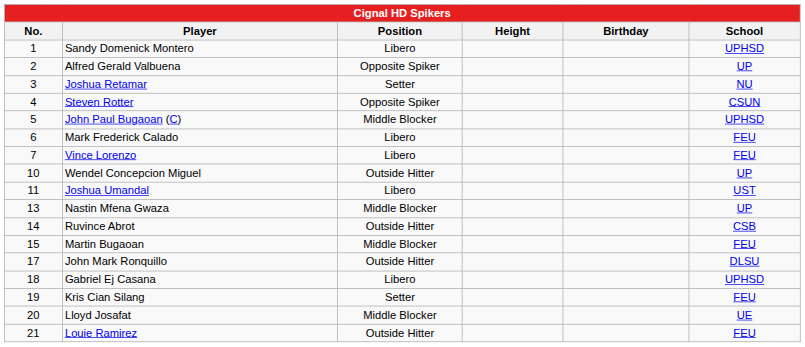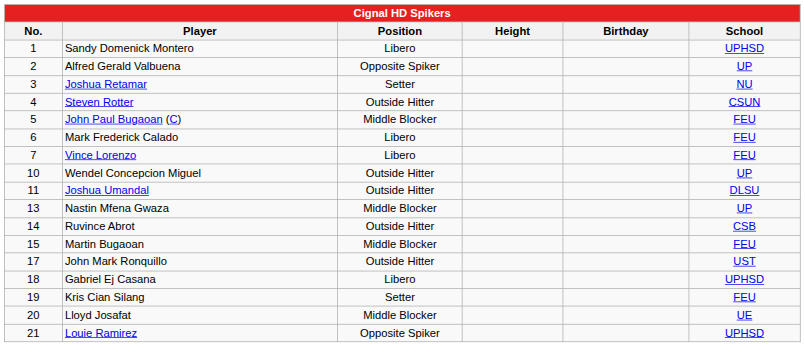Steven Rotter | Position: Opposite Spiker -> Outside Hitter
John Paul Bugaoan (C) | School: UPHSD -> FEU
Joshua Umandal | Position: Libero -> Outside Hitter
Joshua Umandal | School: UST -> DLSU
John Mark Ronquillo | School: DLSU -> UST
Louie Ramirez | Position: Outside Hitter -> Opposite Spiker
Louie Ramirez | School: FEU -> UPHSD
